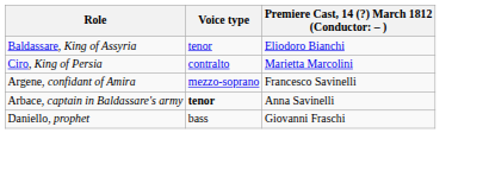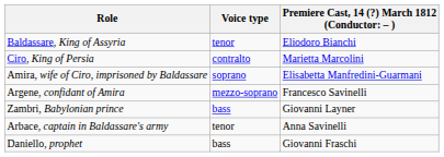+ row: Amira, wife of Ciro, imprisoned by Baldassare | soprano | Elisabetta Manfredini-Guarmani
+ row: Zambri, Babylonian prince | bass | Giovanni Layner
Arbace, captain in Baldassare's army | Voice type: bold -> normal
